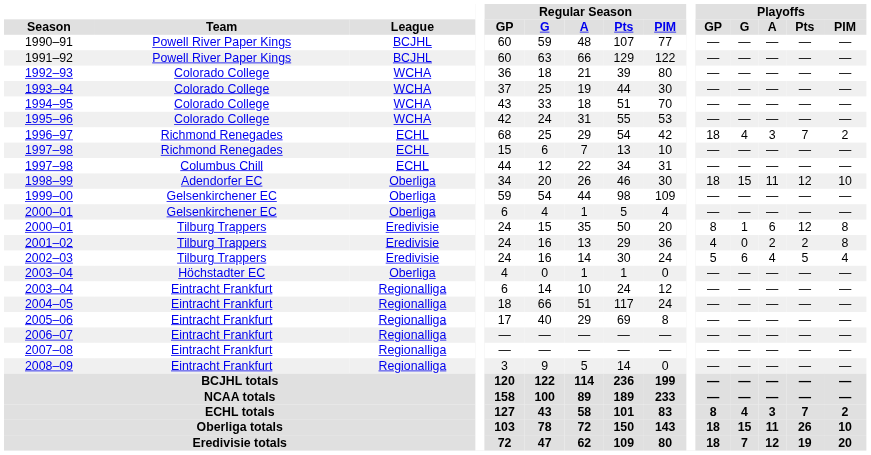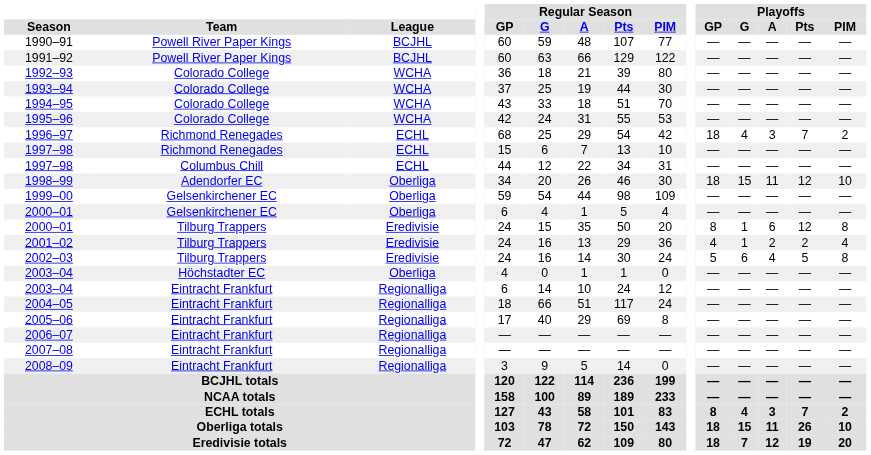2001–02 | Playoffs / G: 0 -> 1
2001–02 | Playoffs / PIM: 8 -> 4
2002–03 | Playoffs / PIM: 4 -> 8
